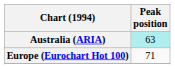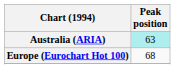Europe (Eurochart Hot 100) | Peak position: 71 -> 68
